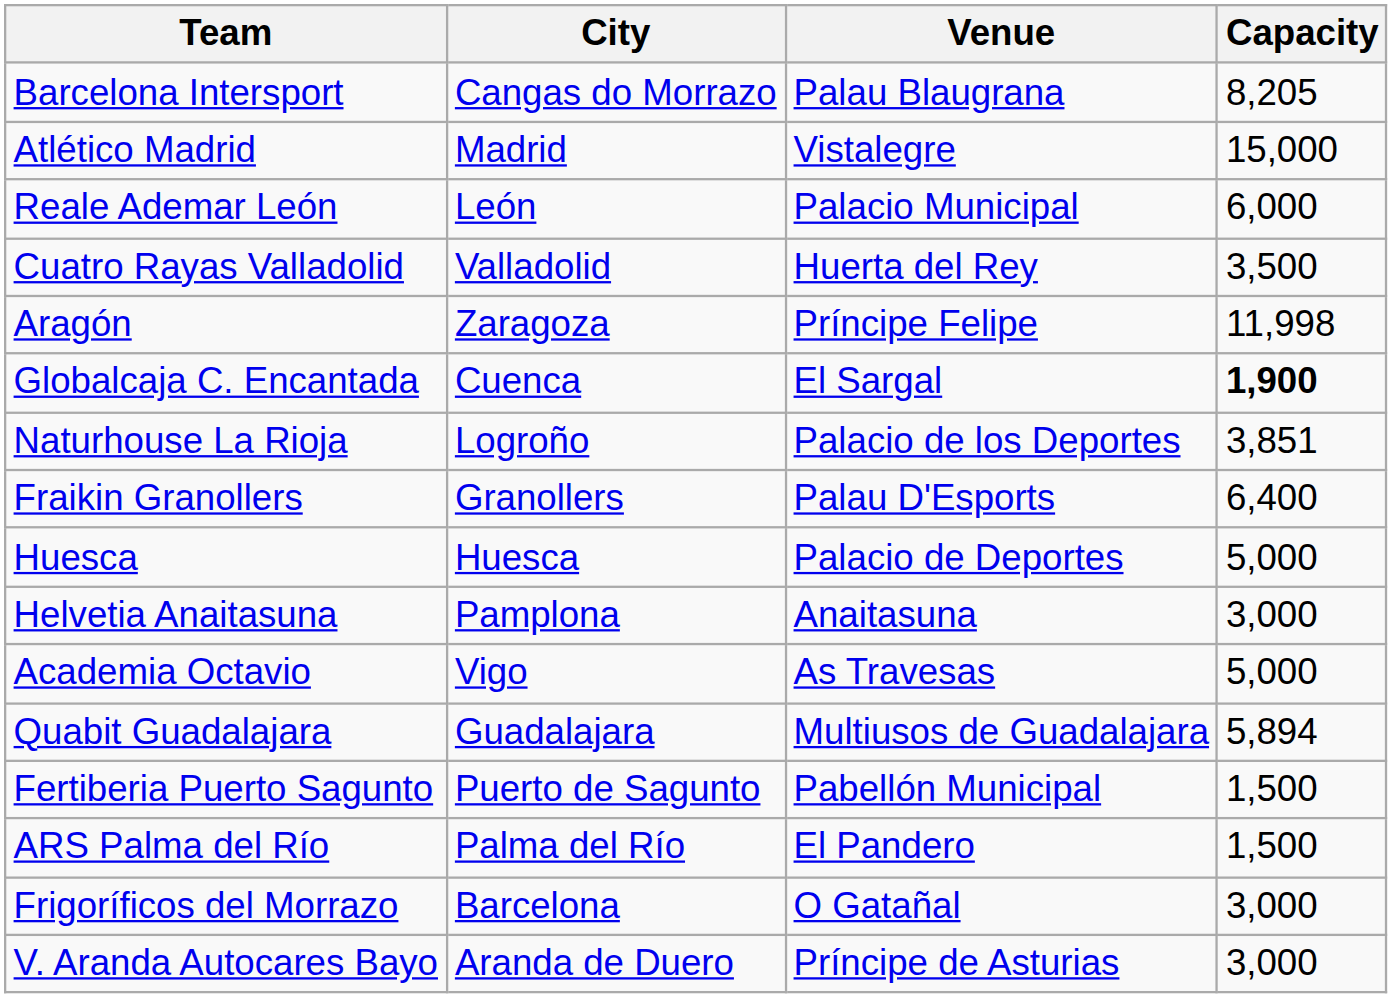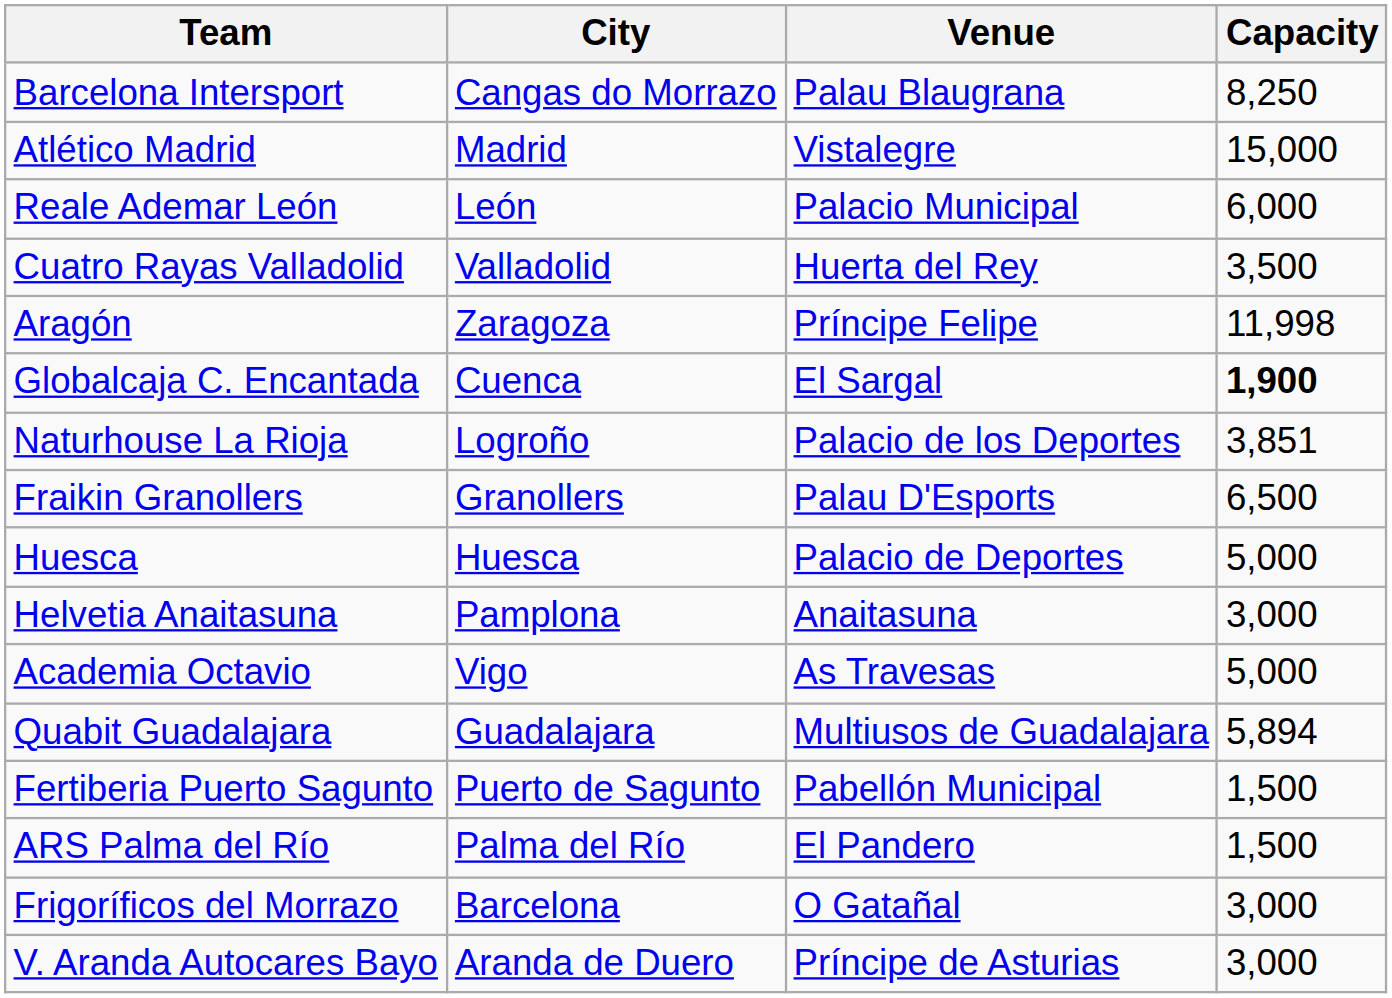Barcelona Intersport | Capacity: 8,205 -> 8,250
Fraikin Granollers | Capacity: 6,400 -> 6,500
